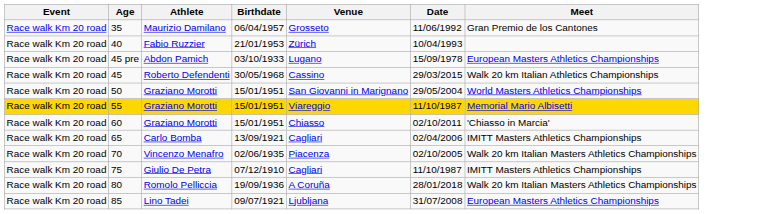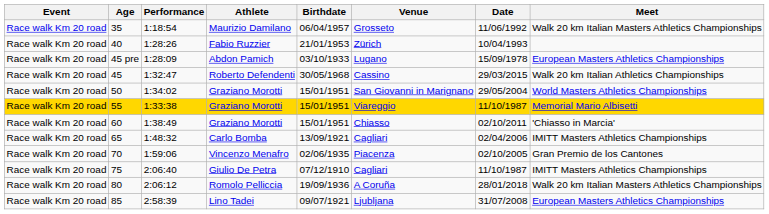+ column: Performance | 1:18:54 | 1:28:26 | 1:28:09 | 1:32:47 | 1:34:02 | 1:33:38 | 1:38:49 | 1:48:32 | 1:59:06 | 2:06:40 | 2:06:12 | 2:58:39
35 | Meet: Gran Premio de los Cantones -> Walk 20 km Italian Masters Athletics Championships
70 | Meet: Walk 20 km Italian Masters Athletics Championships -> Gran Premio de los Cantones
